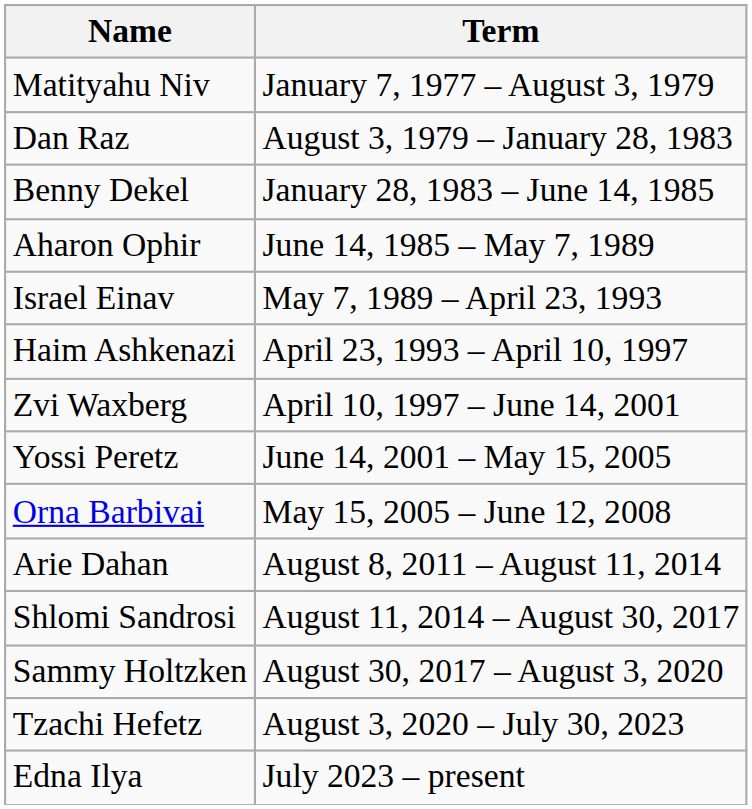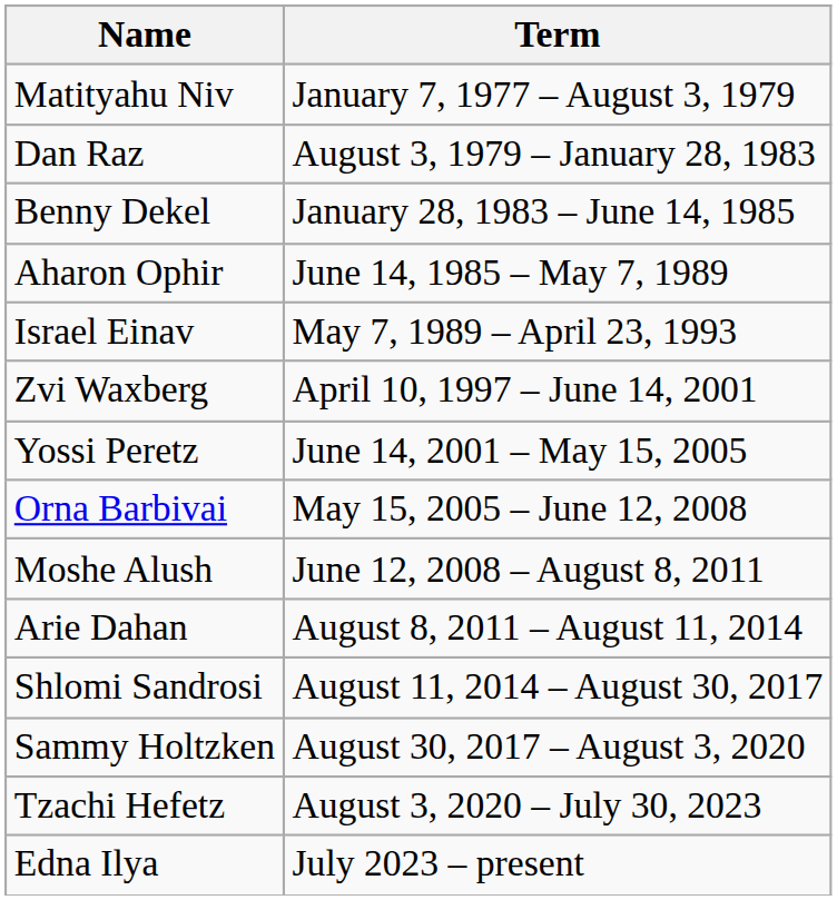- row: Haim Ashkenazi | April 23, 1993 – April 10, 1997
+ row: Moshe Alush | June 12, 2008 – August 8, 2011
